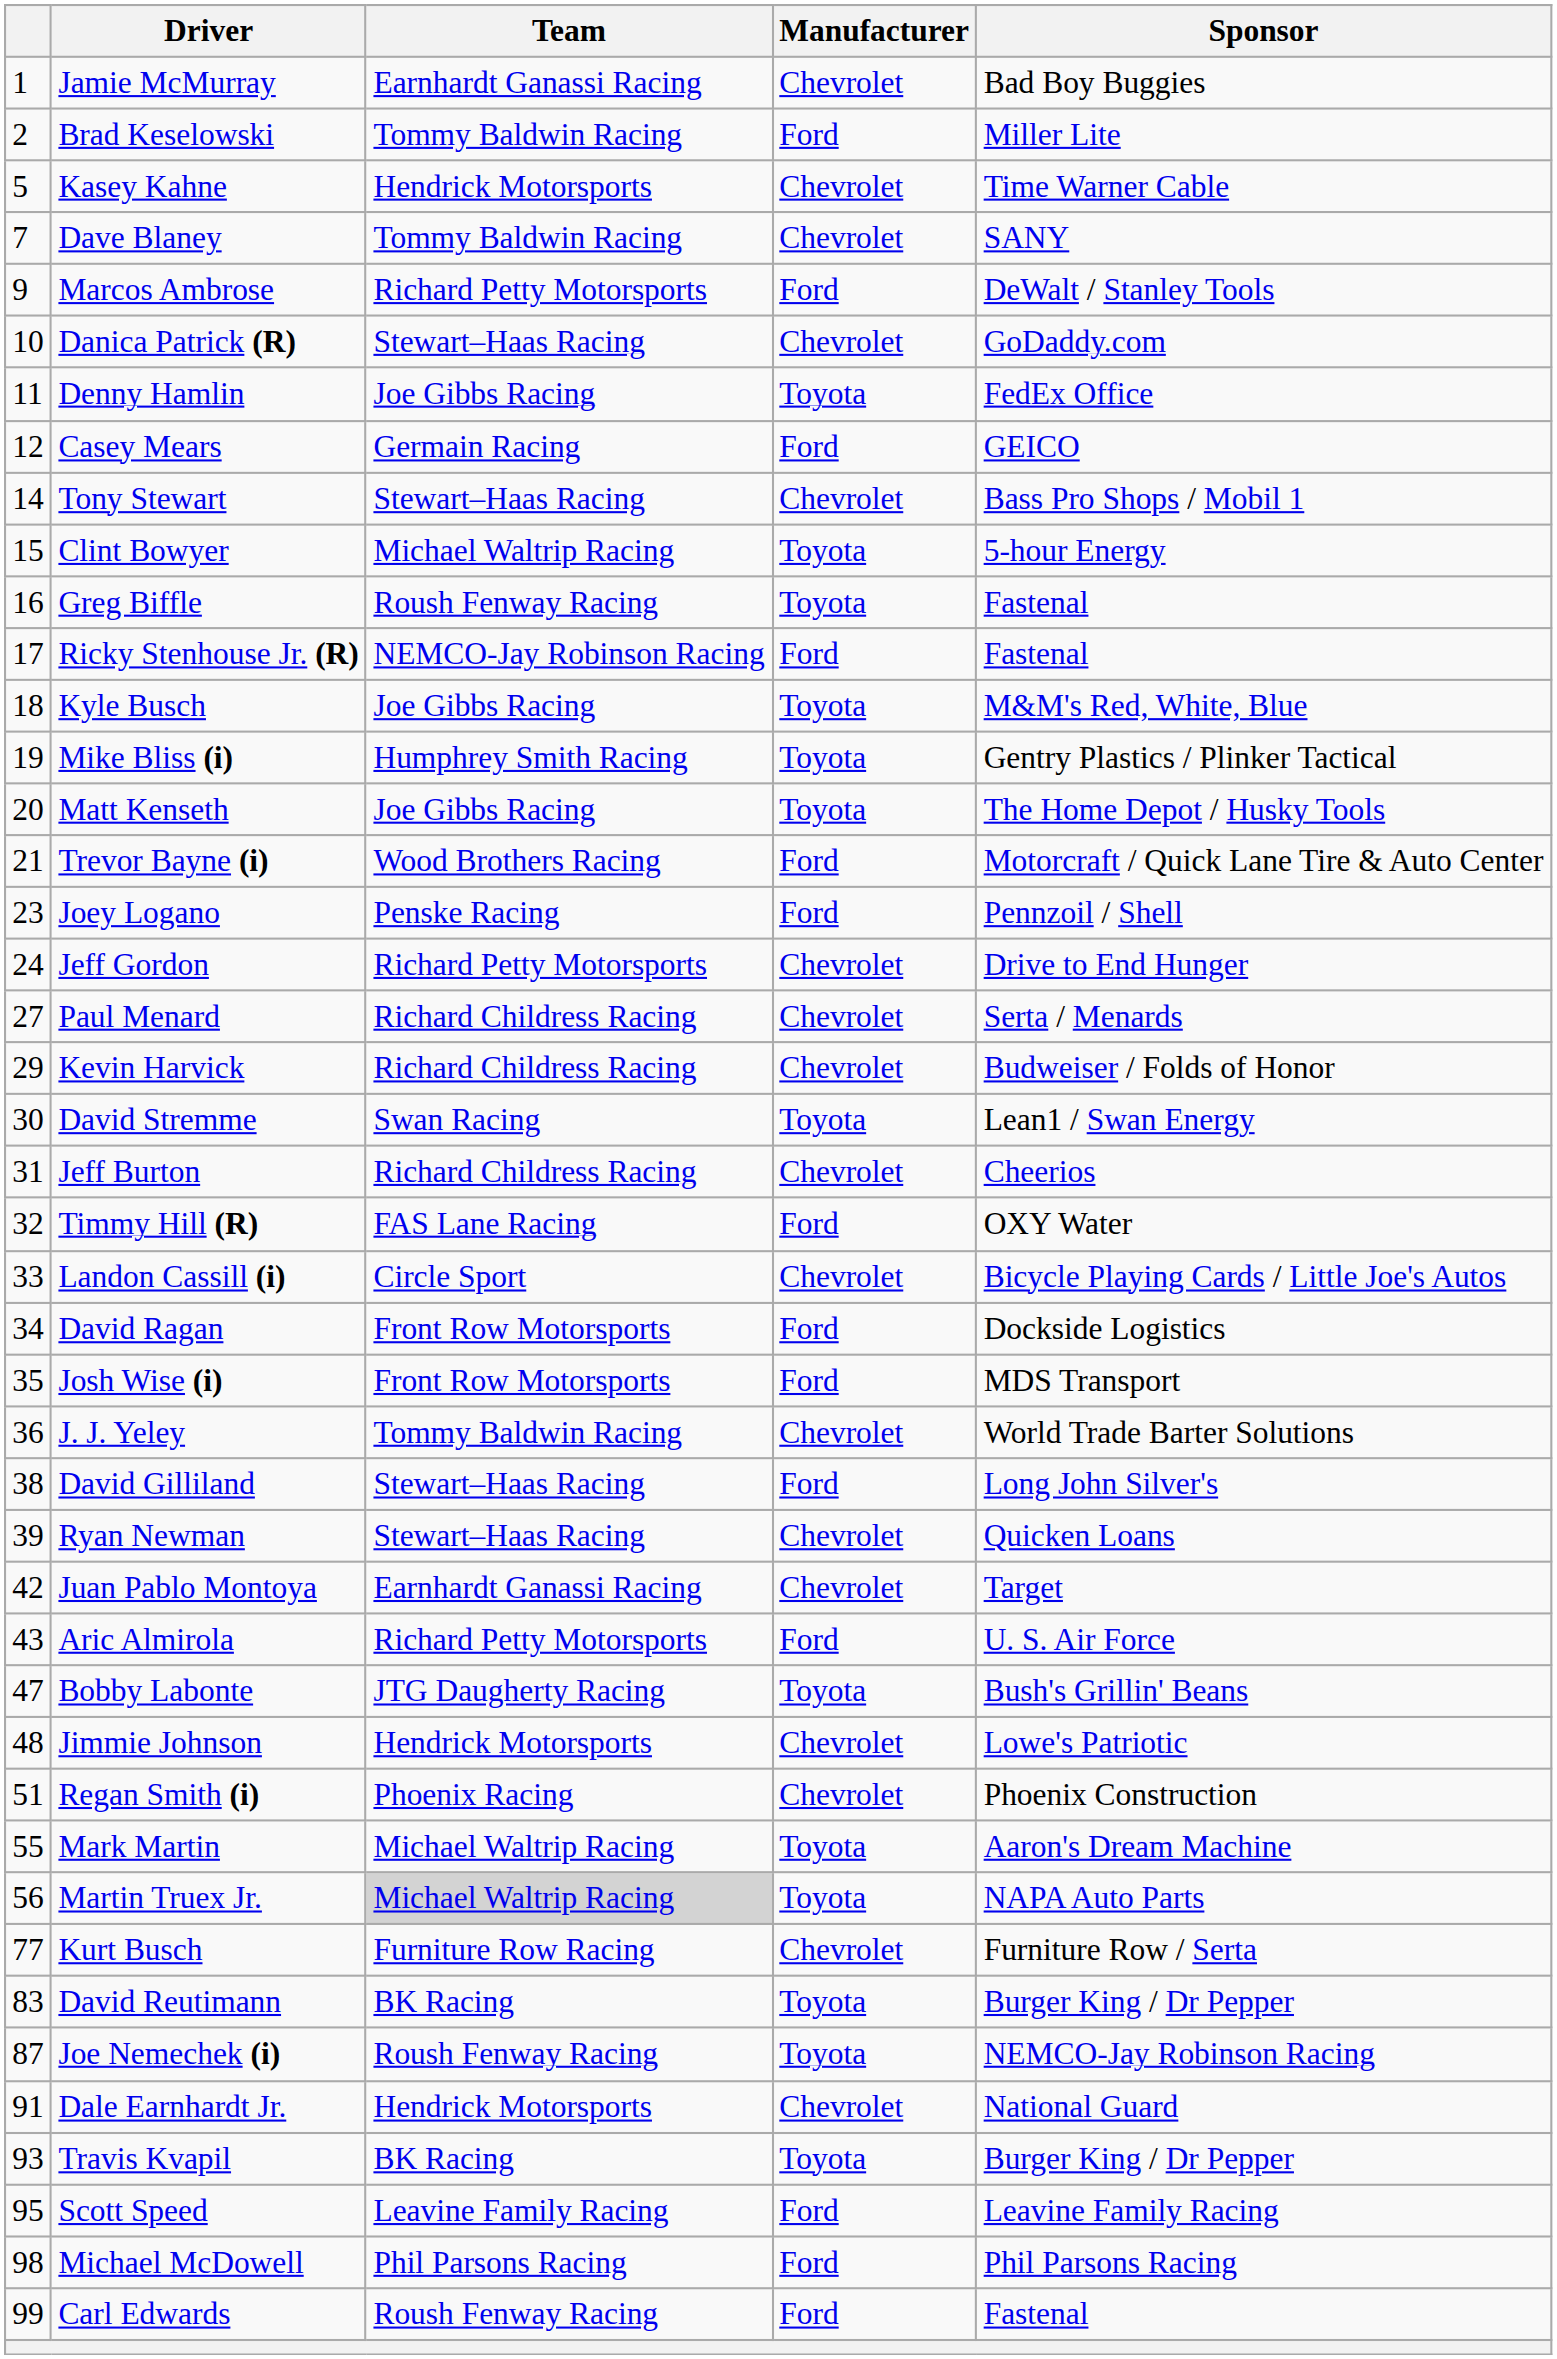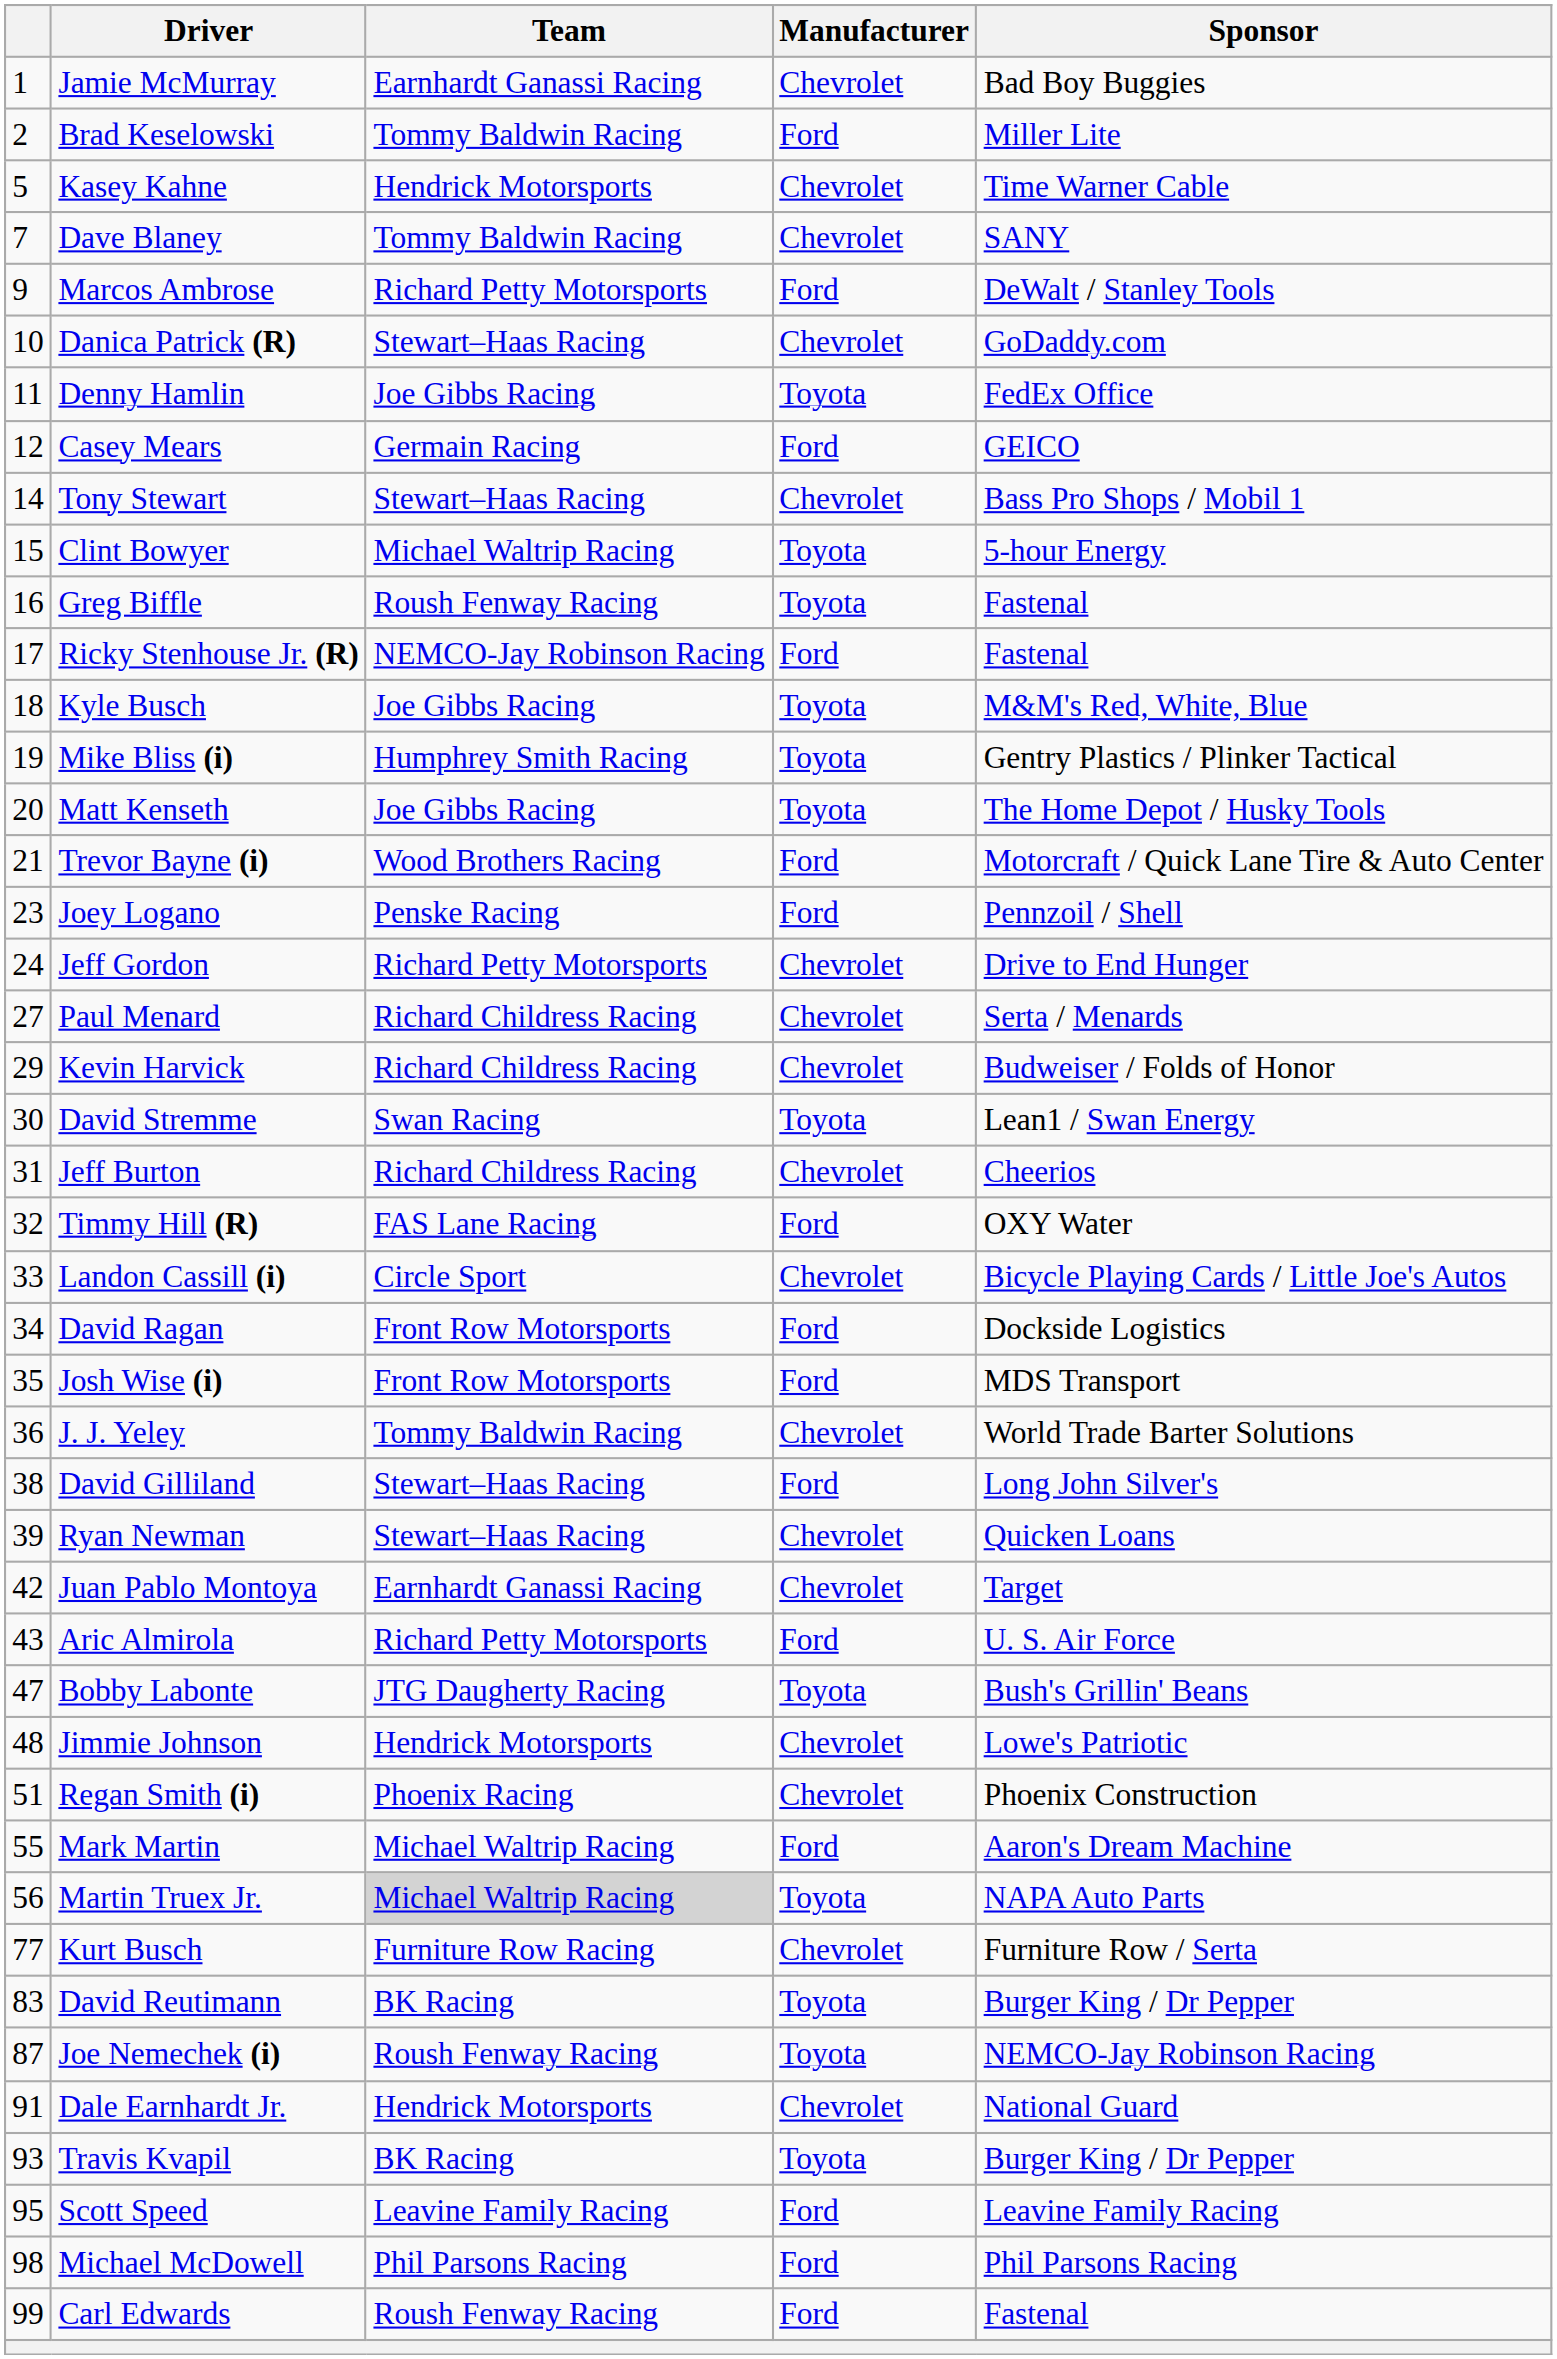Mark Martin | Manufacturer: Toyota -> Ford
